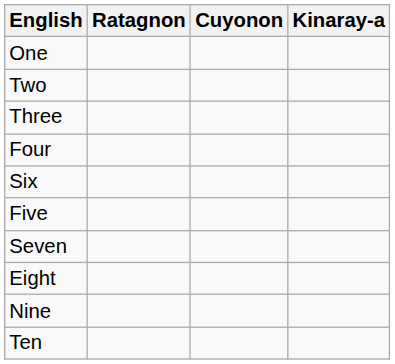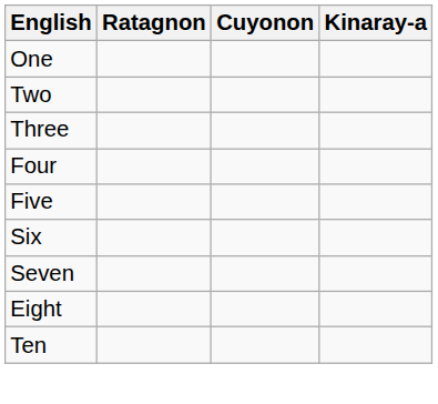rows swapped: Five <-> Six
- row: Nine
